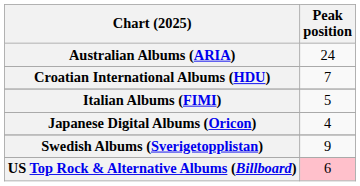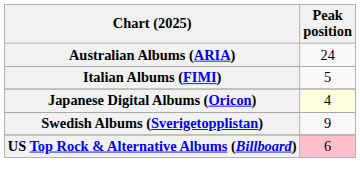- row: Croatian International Albums (HDU) | 7
Japanese Digital Albums (Oricon) | Peak position: no background -> lightyellow background
